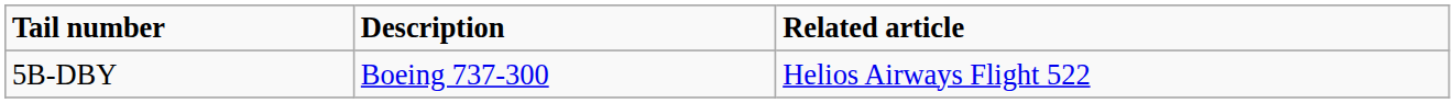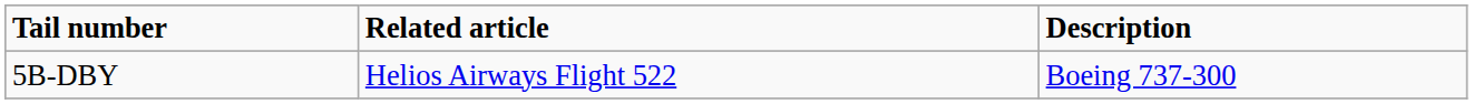columns swapped: Description <-> Related article
